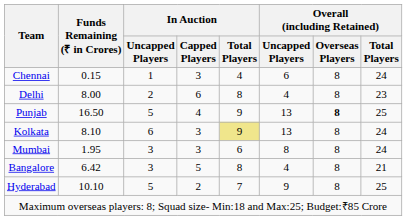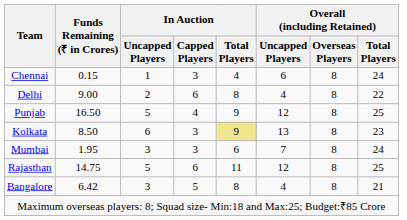Delhi | Funds Remaining (₹ in Crores): 8.00 -> 9.00
Delhi | Overall (including Retained) / Total Players: 23 -> 22
Punjab | Overall (including Retained) / Uncapped Players: 13 -> 12
Punjab | Overall (including Retained) / Overseas Players: bold -> normal
Kolkata | Funds Remaining (₹ in Crores): 8.10 -> 8.50
Kolkata | Overall (including Retained) / Total Players: 24 -> 23
Mumbai | Overall (including Retained) / Uncapped Players: 8 -> 7
+ row: Rajasthan | 14.75 | 5 | 6 | 11 | 12 | 8 | 25
- row: Hyderabad | 10.10 | 5 | 2 | 7 | 9 | 8 | 25
